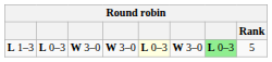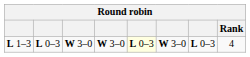L 1–3 | column 7: lightgreen background -> no background
L 1–3 | Rank: 5 -> 4
